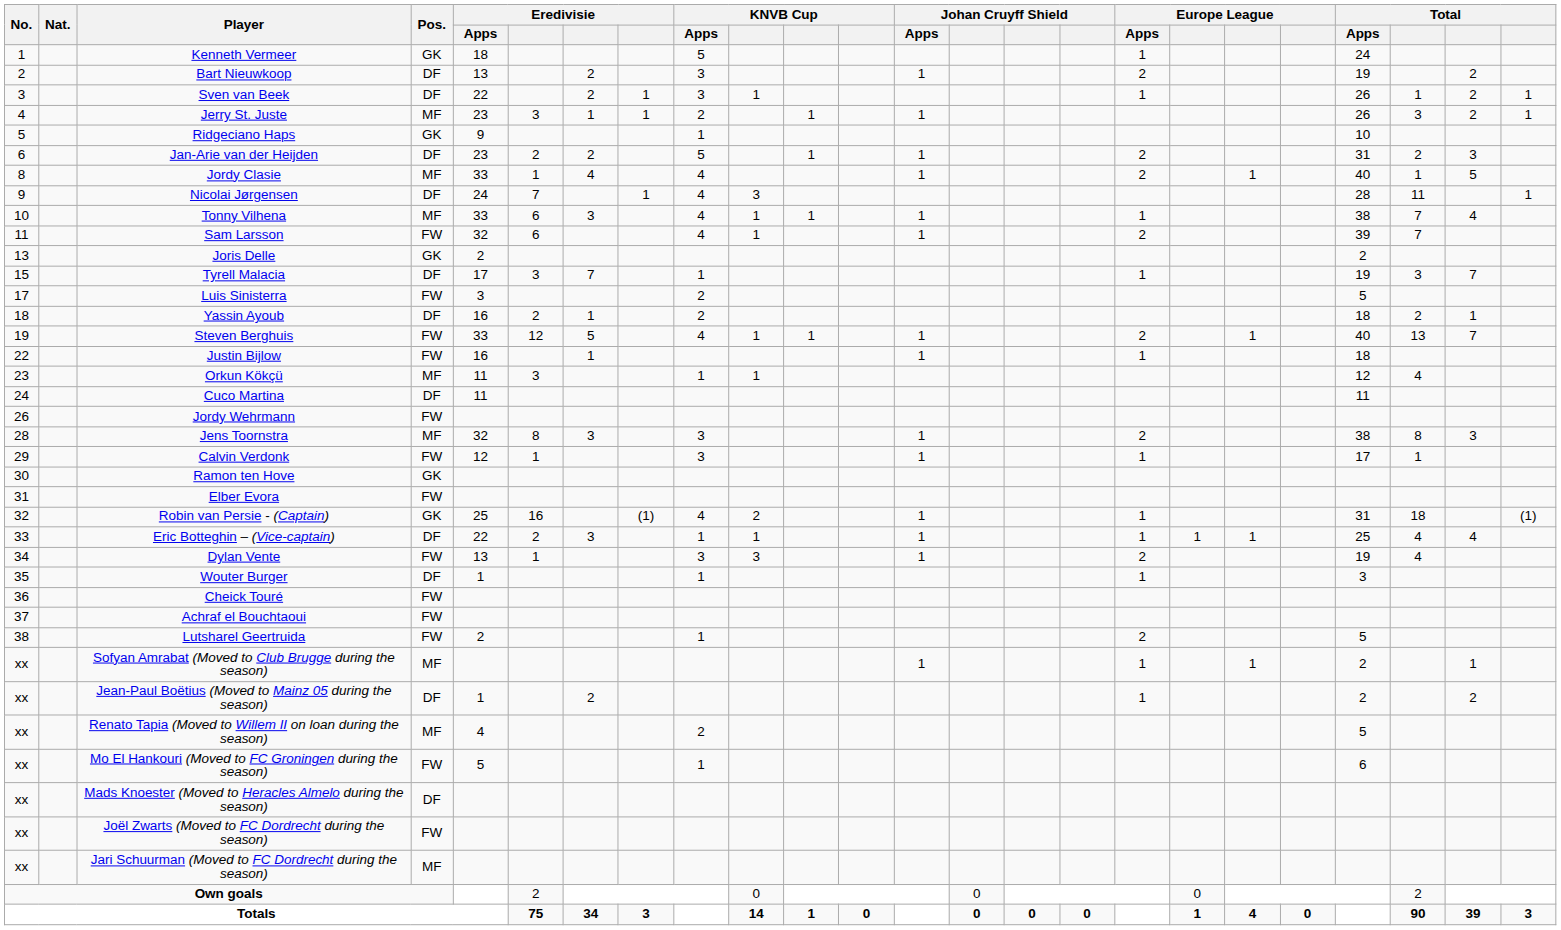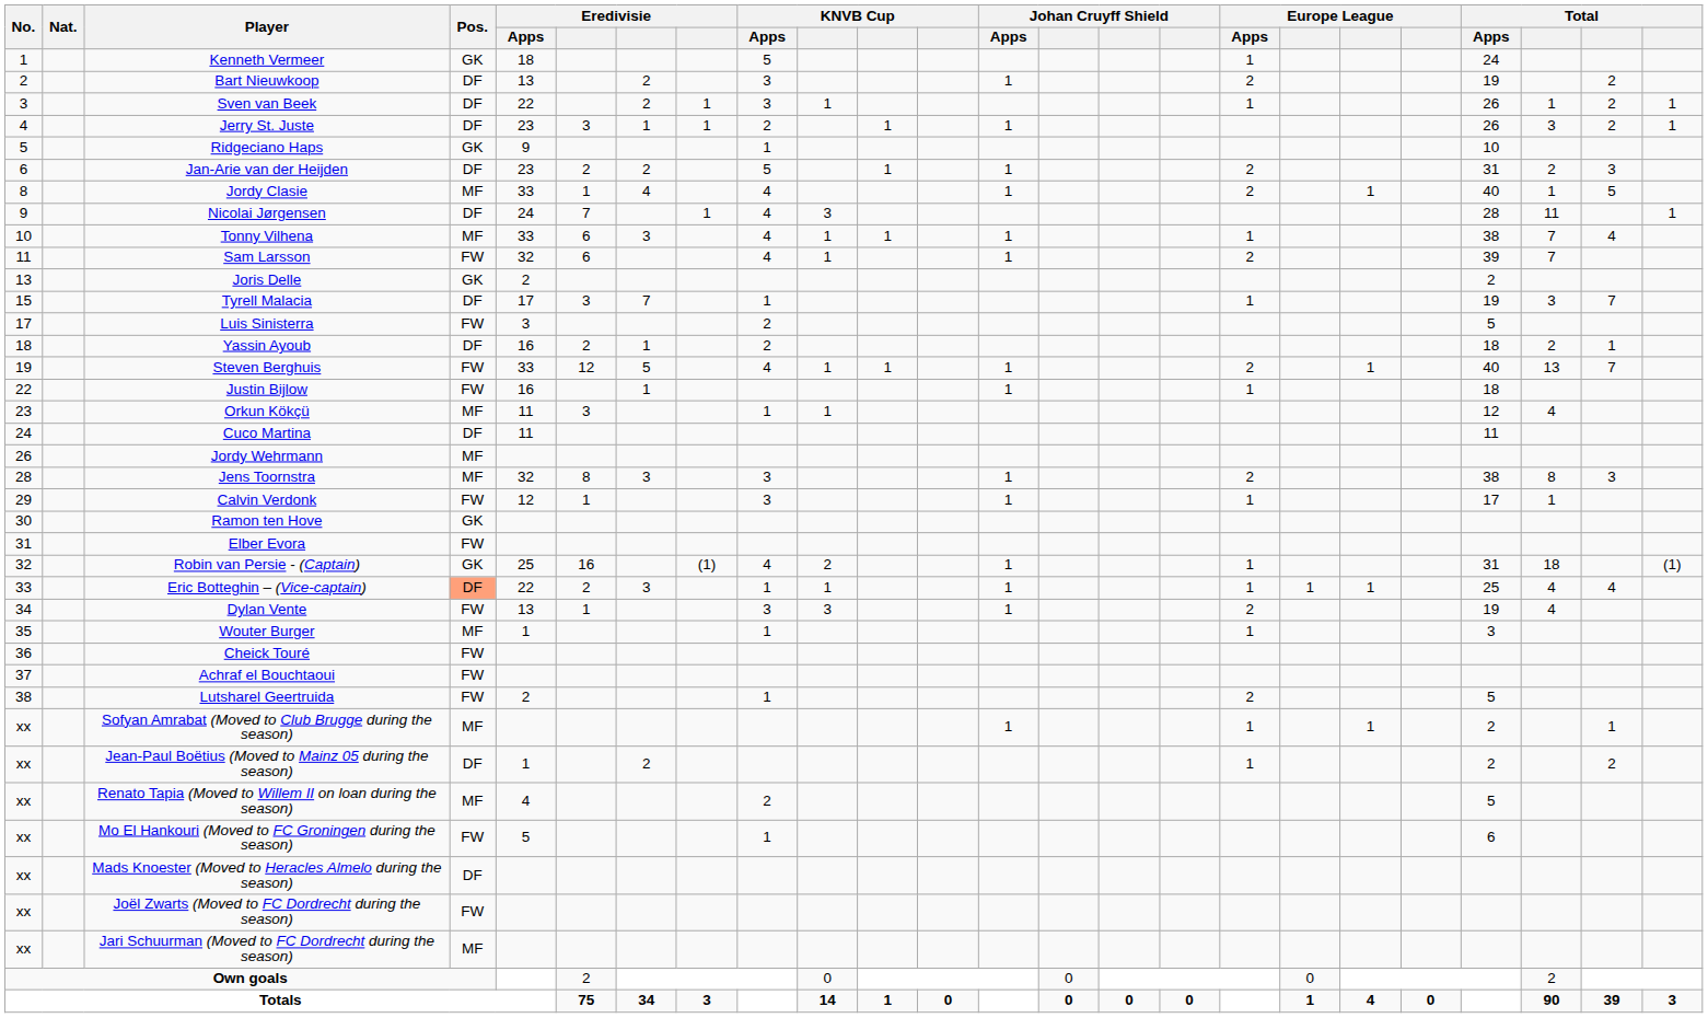Jerry St. Juste | Pos.: MF -> DF
Jordy Wehrmann | Pos.: FW -> MF
Eric Botteghin – (Vice-captain) | Pos.: no background -> lightsalmon background
Wouter Burger | Pos.: DF -> MF
